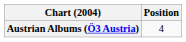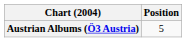Austrian Albums (Ö3 Austria) | Position: 4 -> 5
